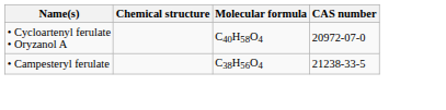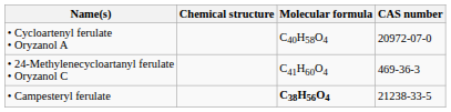+ row: • 24-Methylenecycloartanyl ferulate • Oryzanol C | C41H60O4 | 469-36-3
• Campesteryl ferulate | Molecular formula: normal -> bold
